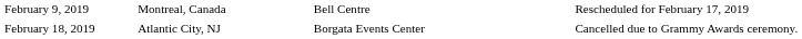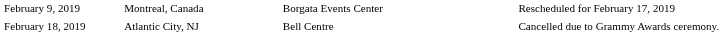February 9, 2019 | column 3: Bell Centre -> Borgata Events Center
February 18, 2019 | column 3: Borgata Events Center -> Bell Centre
